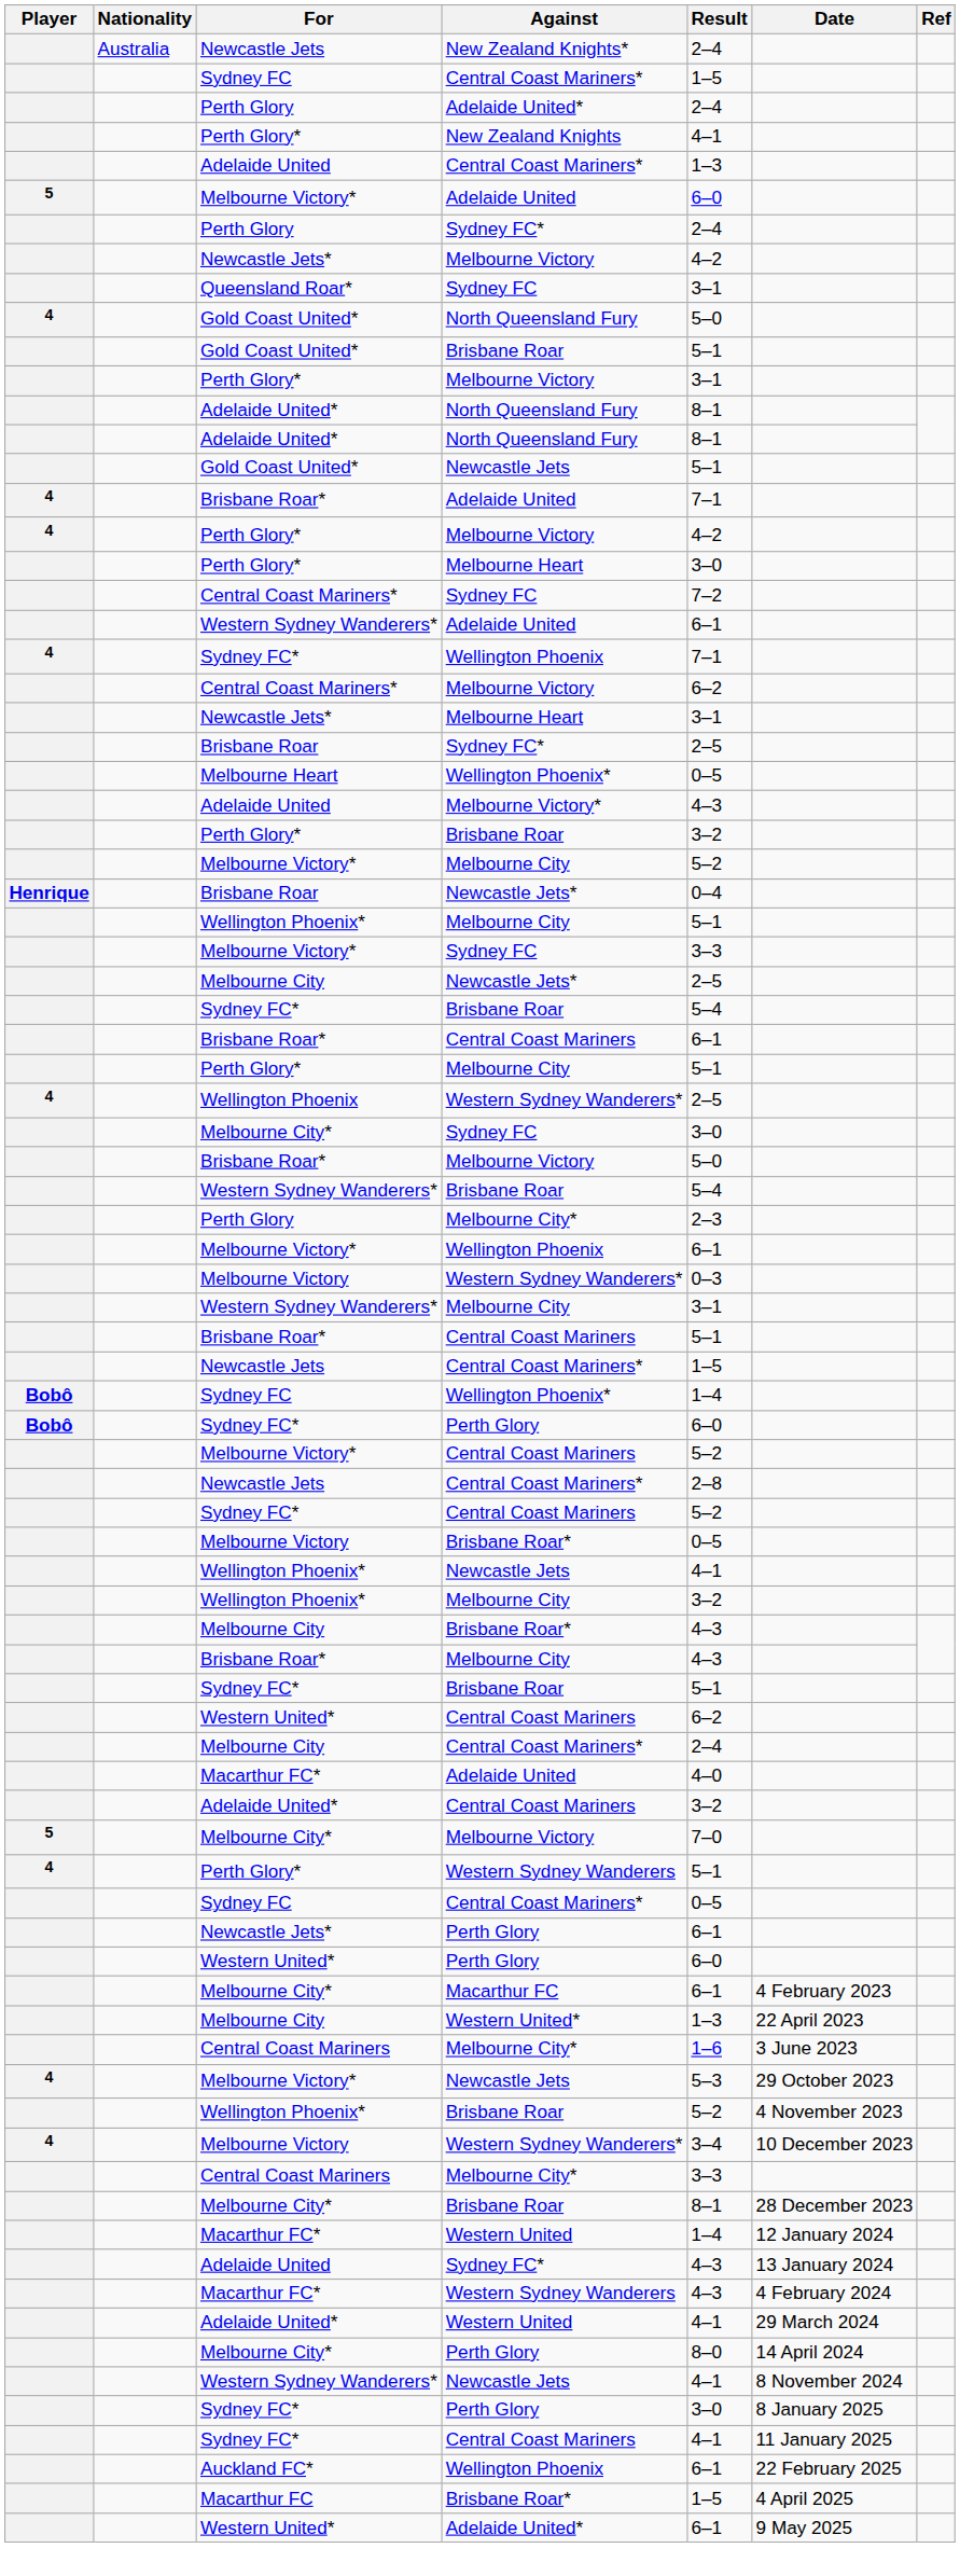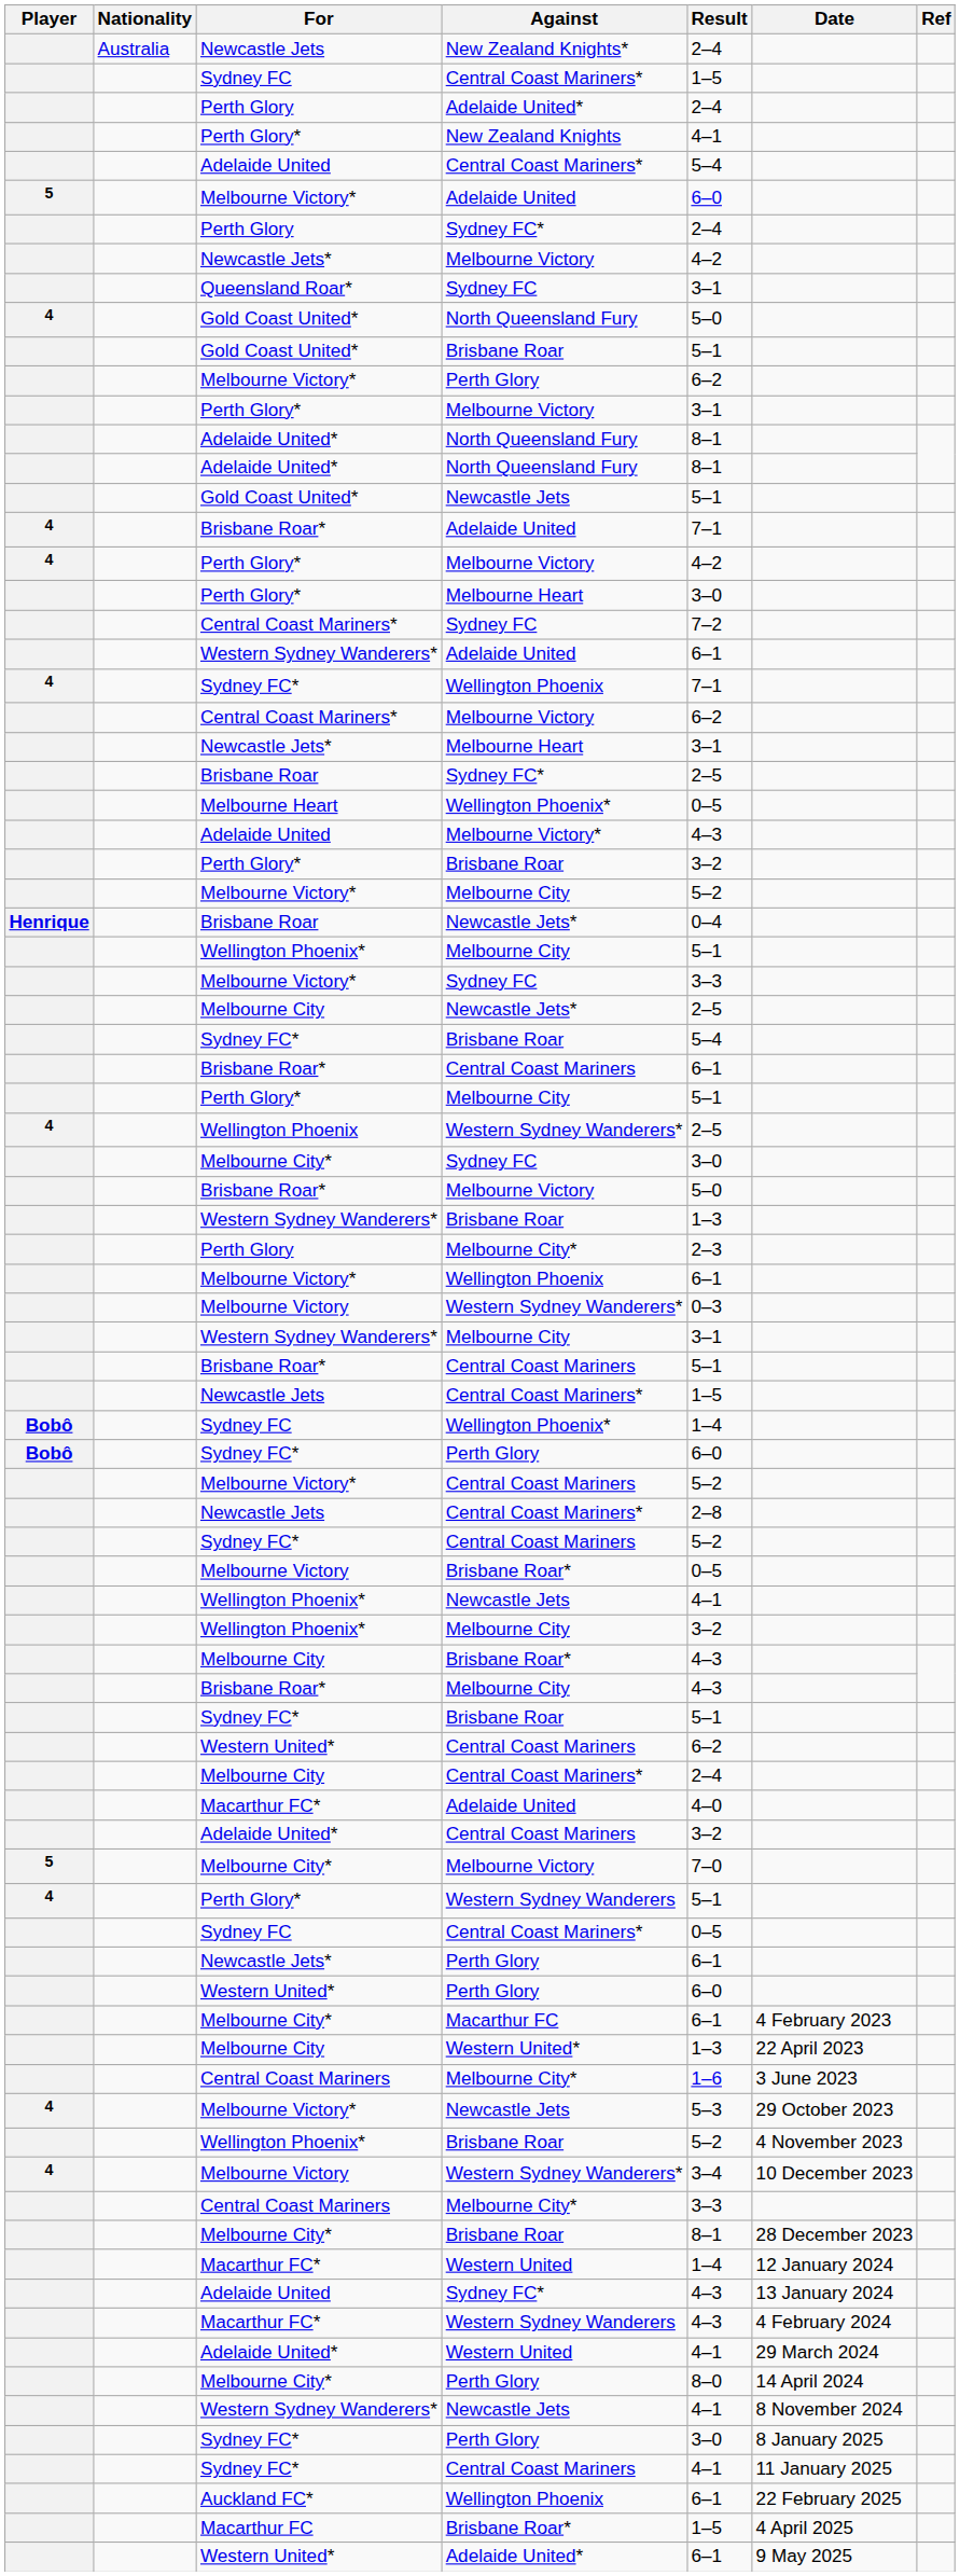Adelaide United / Central Coast Mariners* | Result: 1–3 -> 5–4
+ row: Melbourne Victory* | Perth Glory | 6–2
Western Sydney Wanderers* / Brisbane Roar | Result: 5–4 -> 1–3
